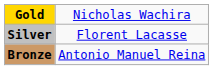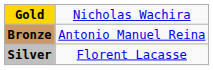rows swapped: Silver <-> Bronze
